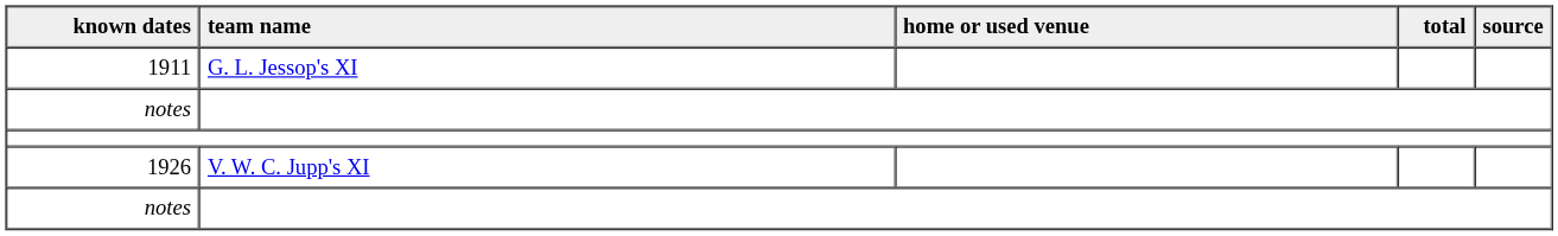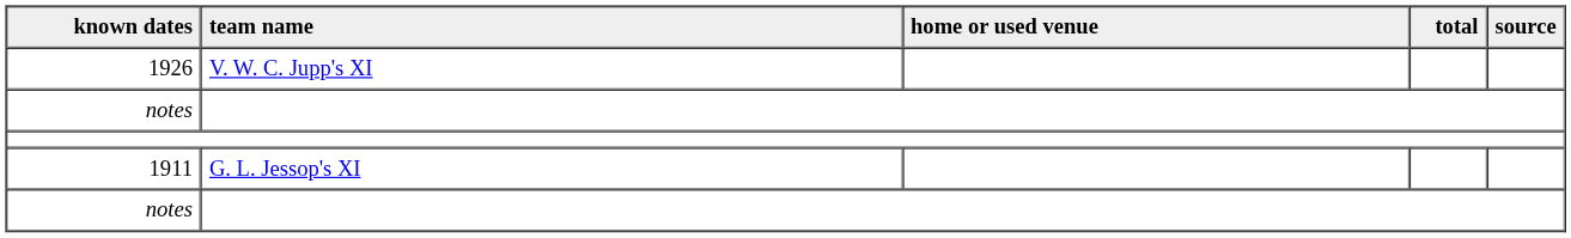rows swapped: 1911 <-> 1926
